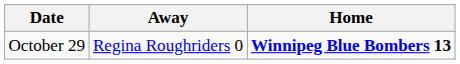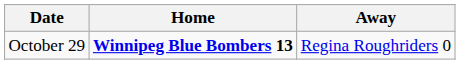columns swapped: Away <-> Home
